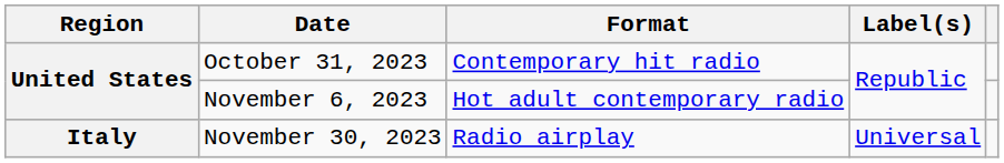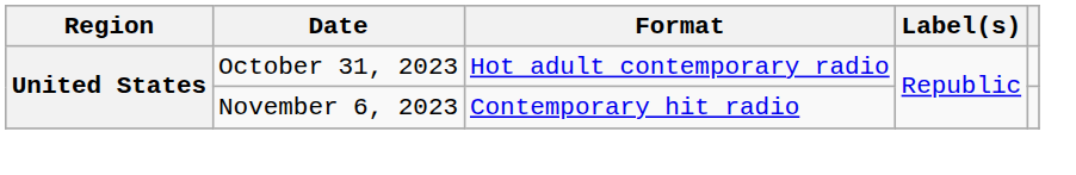October 31, 2023 | Format: Contemporary hit radio -> Hot adult contemporary radio
November 6, 2023 | Format: Hot adult contemporary radio -> Contemporary hit radio
- row: Italy | November 30, 2023 | Radio airplay | Universal
